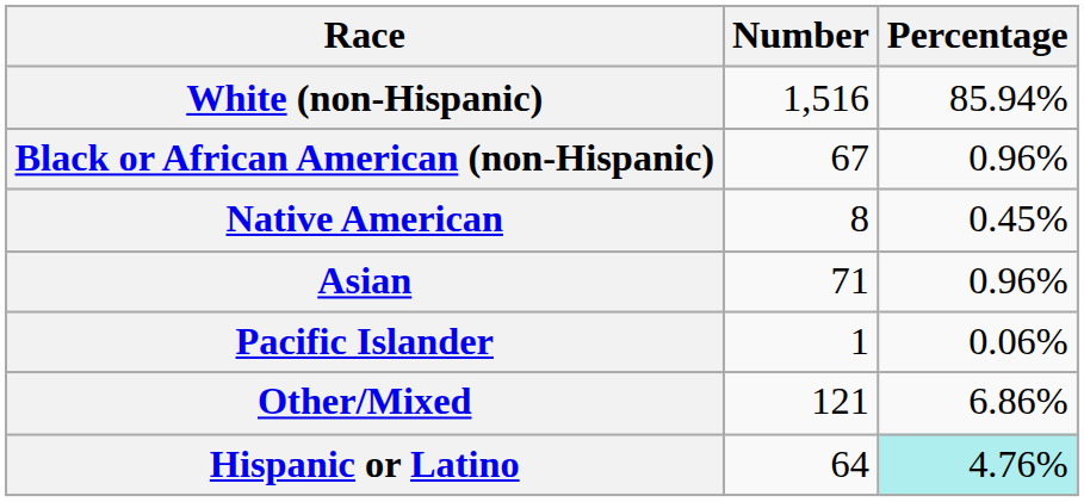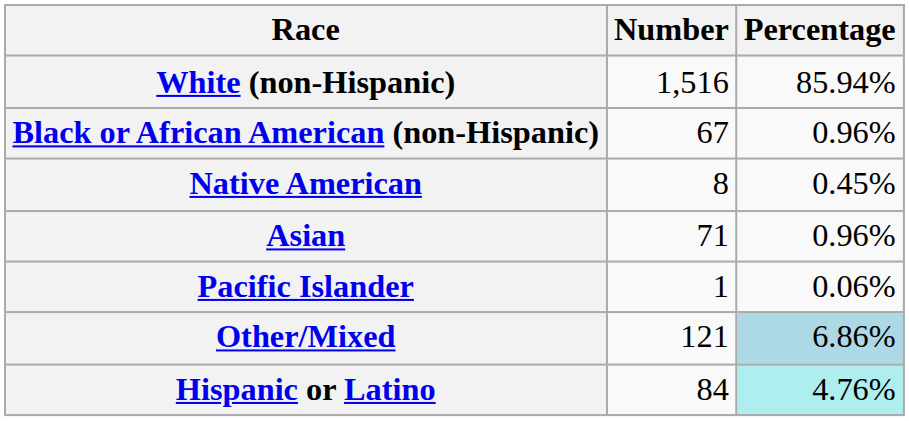Other/Mixed | Percentage: no background -> lightblue background
Hispanic or Latino | Number: 64 -> 84
